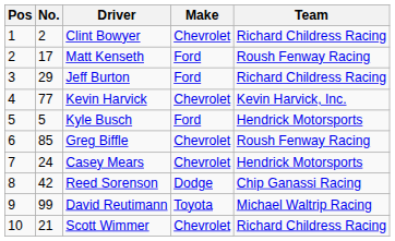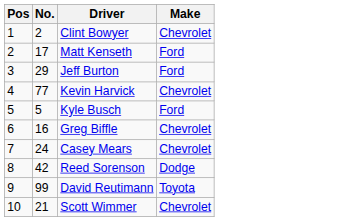- column: Team | Richard Childress Racing | Roush Fenway Racing | Richard Childress Racing | Kevin Harvick, Inc. | Hendrick Motorsports | Roush Fenway Racing | Hendrick Motorsports | Chip Ganassi Racing | Michael Waltrip Racing | Richard Childress Racing
Greg Biffle | No.: 85 -> 16
